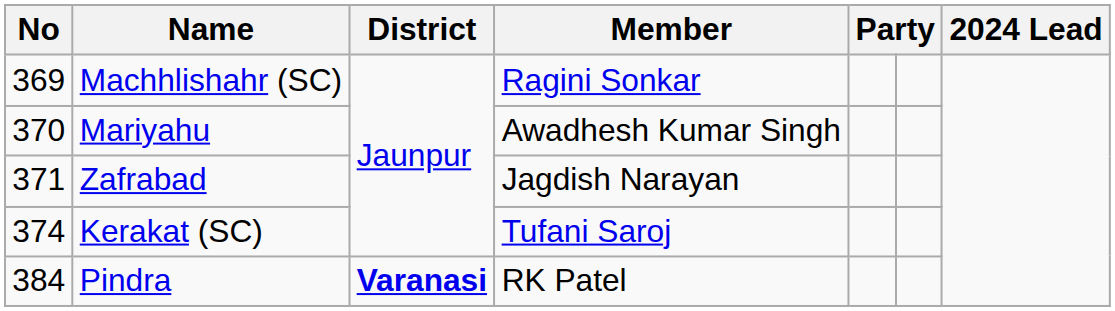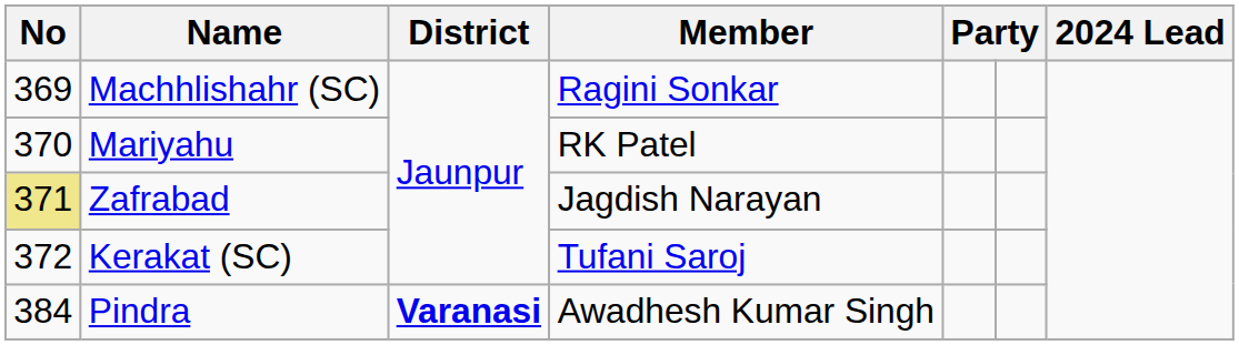Mariyahu | Member: Awadhesh Kumar Singh -> RK Patel
Zafrabad | No: no background -> khaki background
Kerakat (SC) | No: 374 -> 372
Pindra | Member: RK Patel -> Awadhesh Kumar Singh
